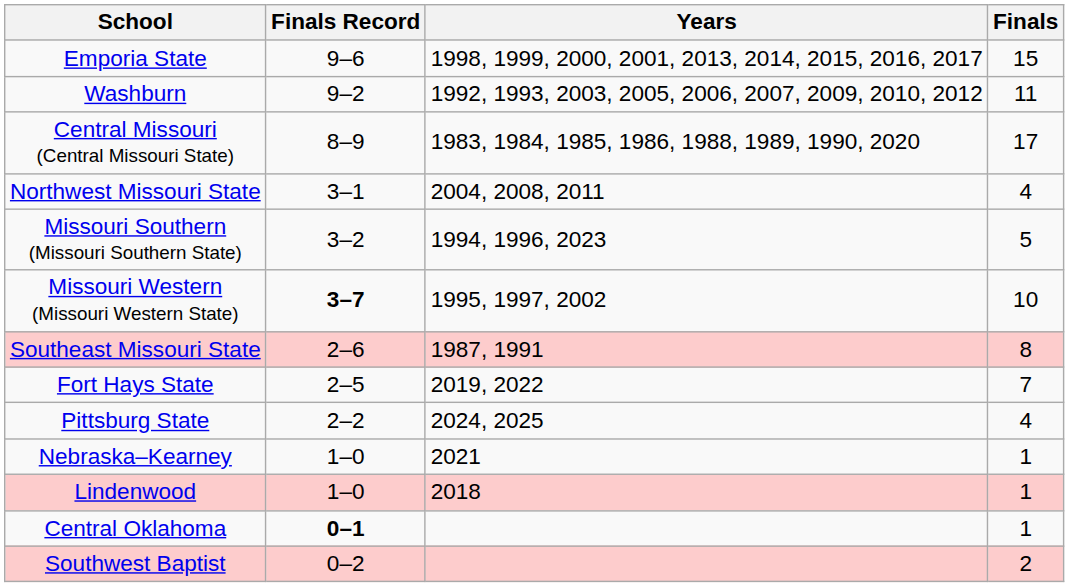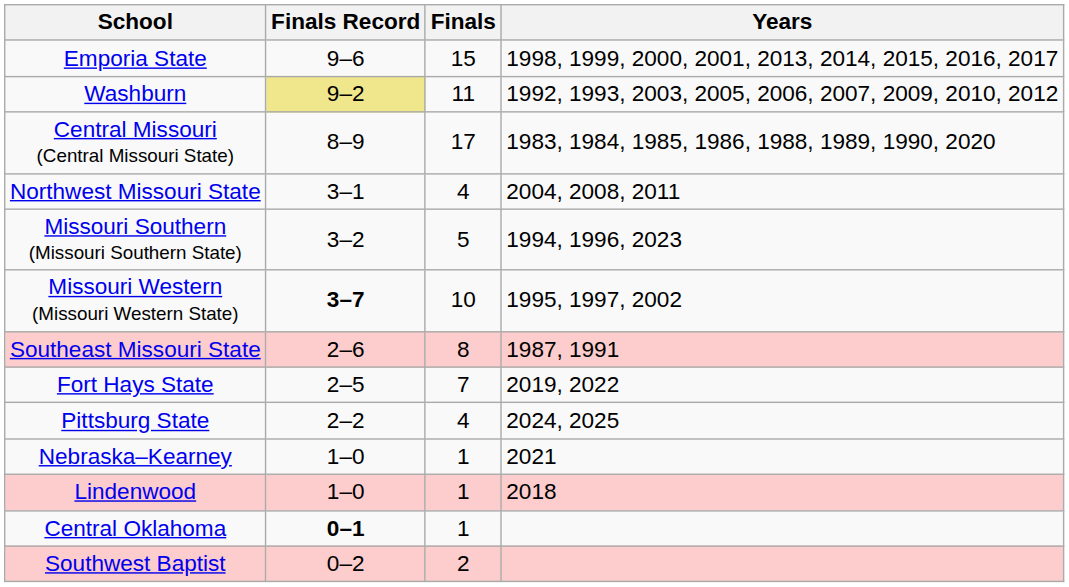columns swapped: Finals <-> Years
Washburn | Finals Record: no background -> khaki background
